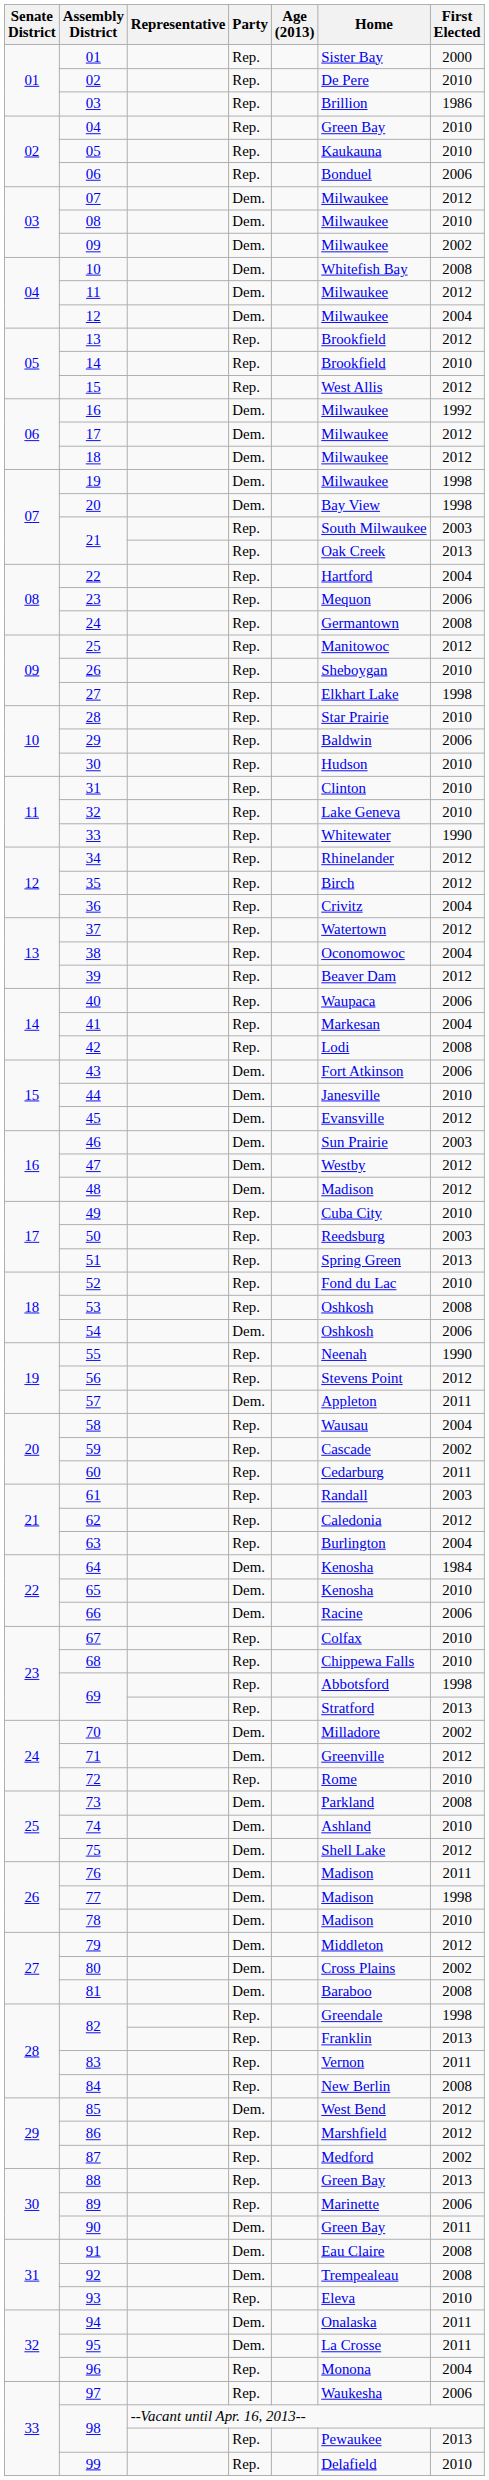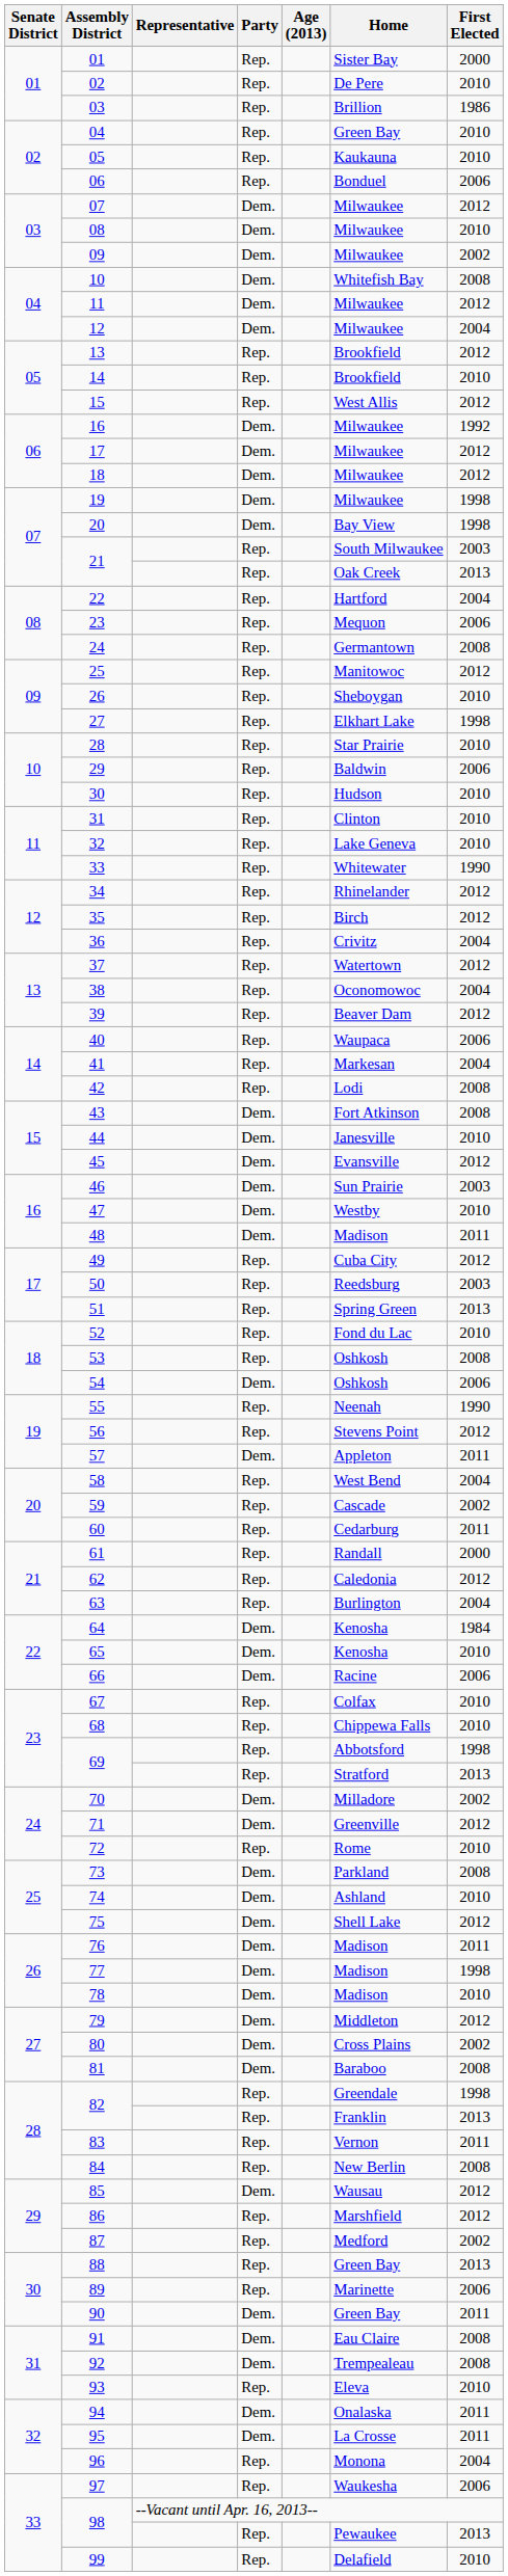43 | First Elected: 2006 -> 2008
47 | First Elected: 2012 -> 2010
48 | First Elected: 2012 -> 2011
49 | First Elected: 2010 -> 2012
58 | Home: Wausau -> West Bend
61 | First Elected: 2003 -> 2000
85 | Home: West Bend -> Wausau
